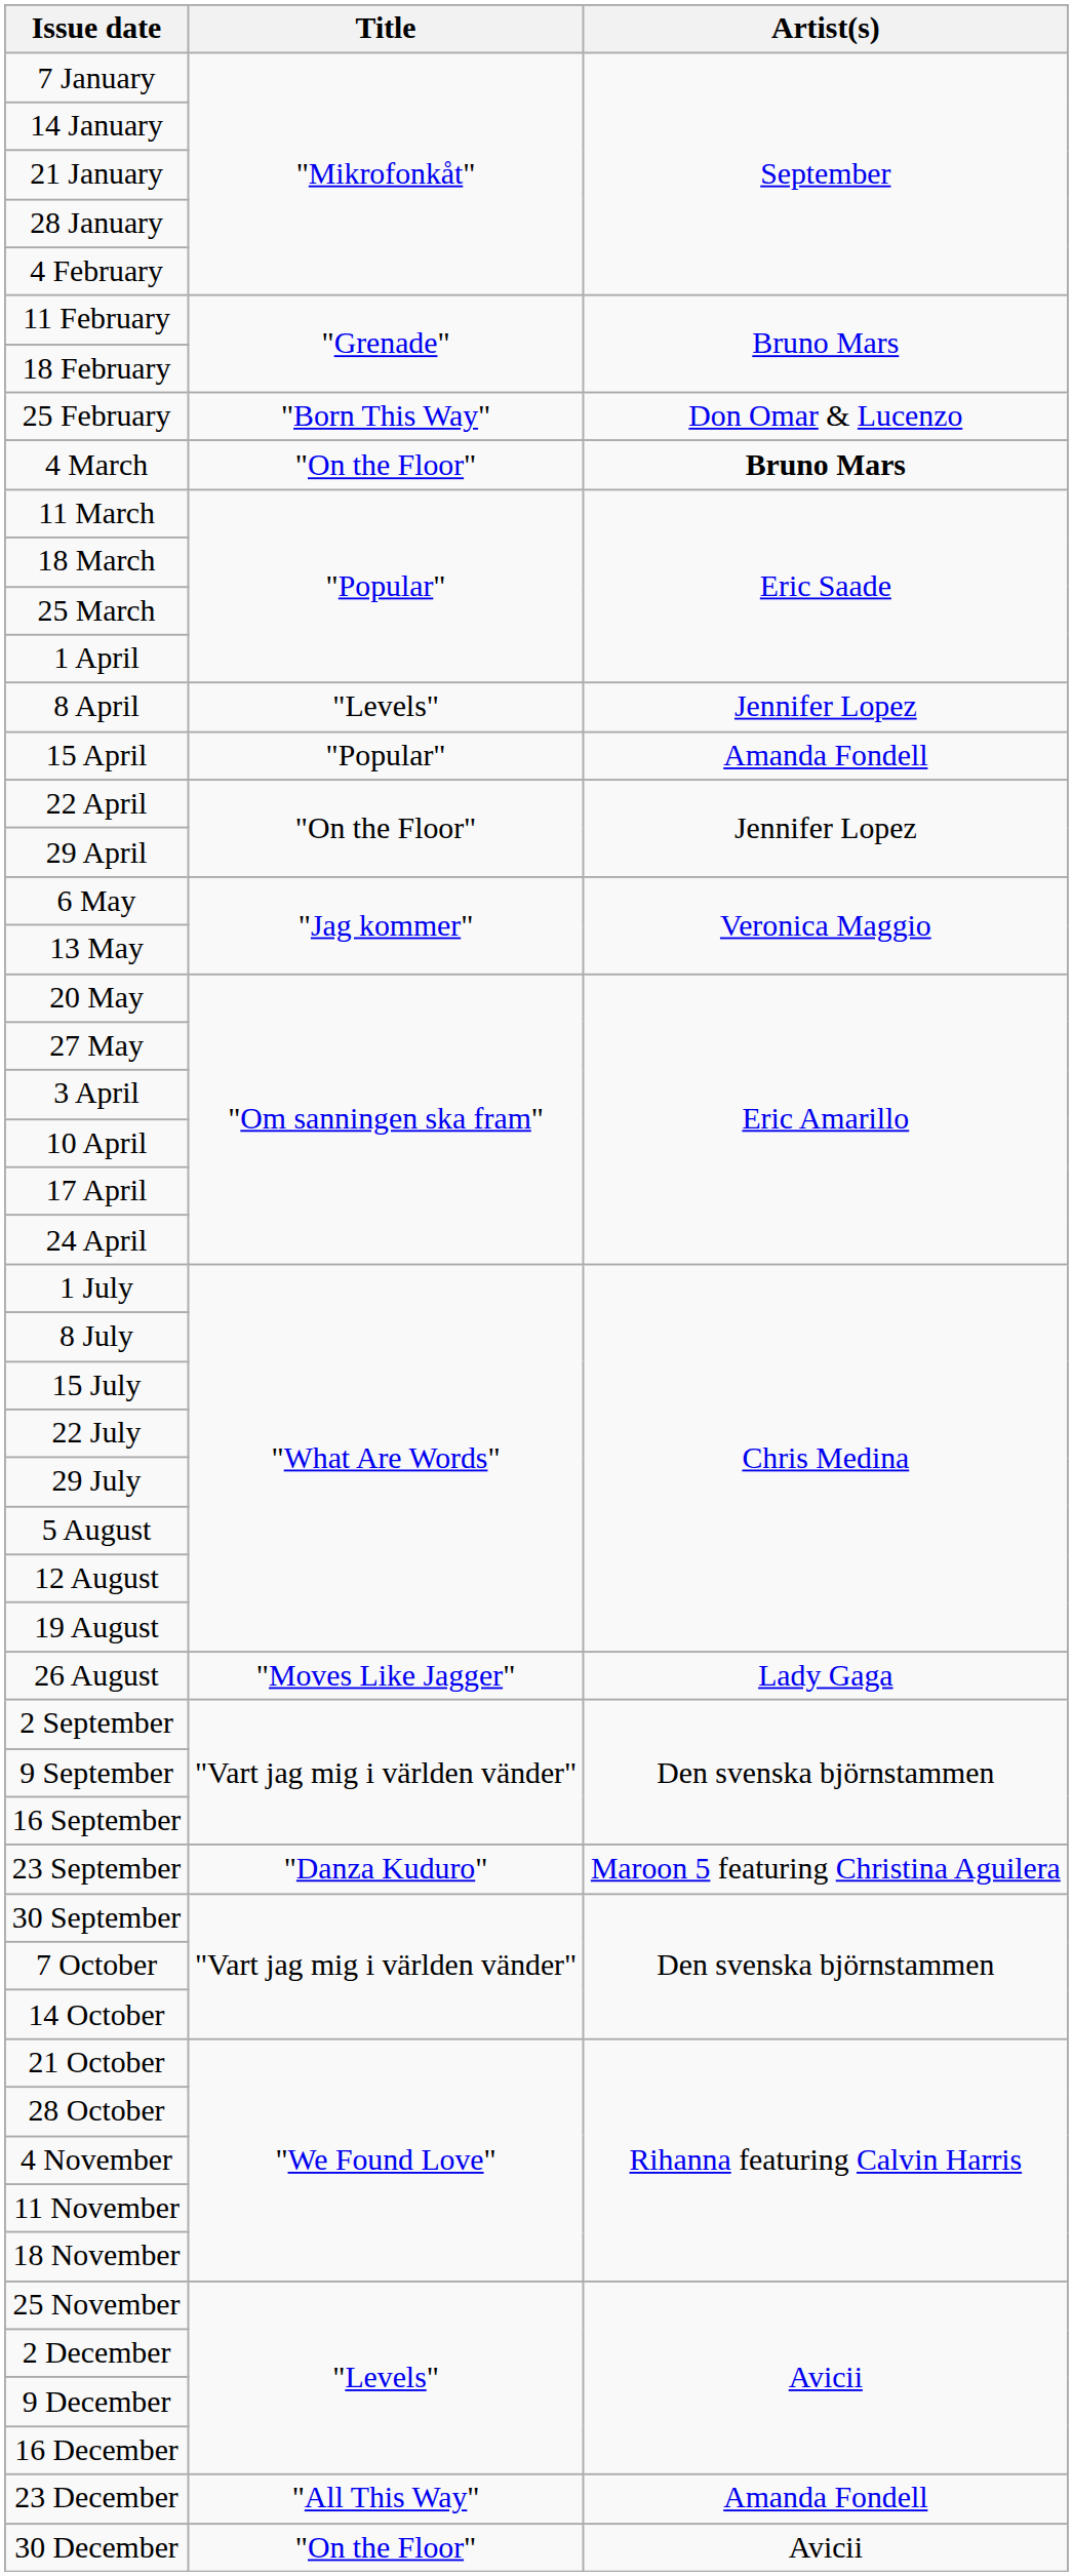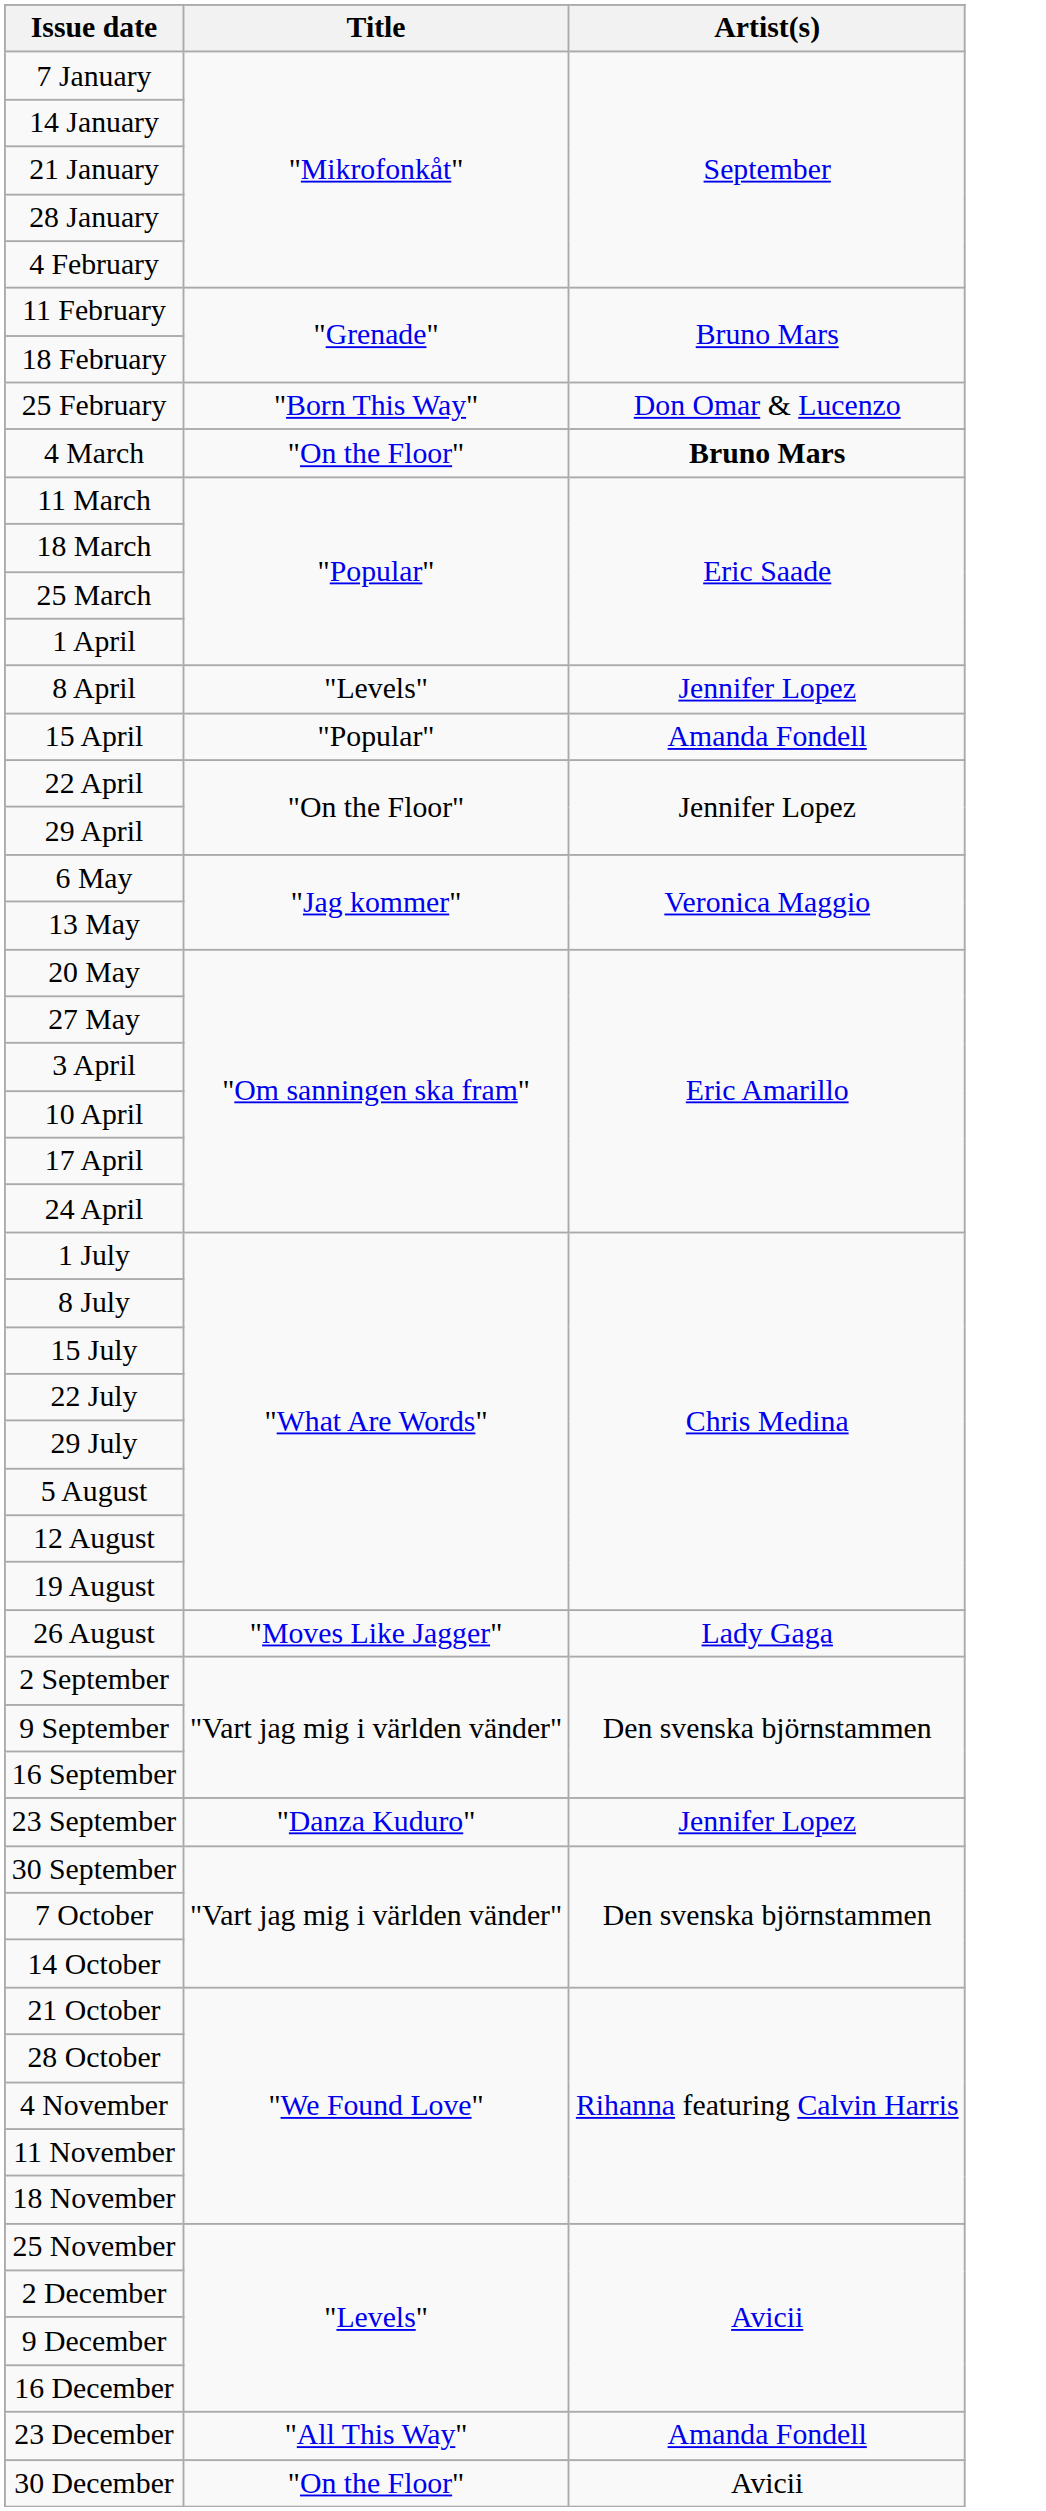23 September | Artist(s): Maroon 5 featuring Christina Aguilera -> Jennifer Lopez
